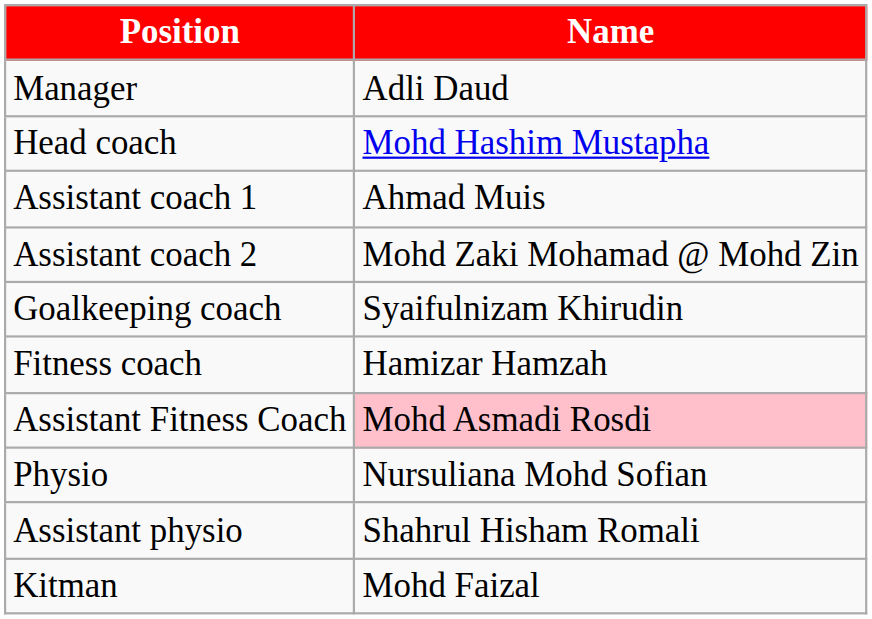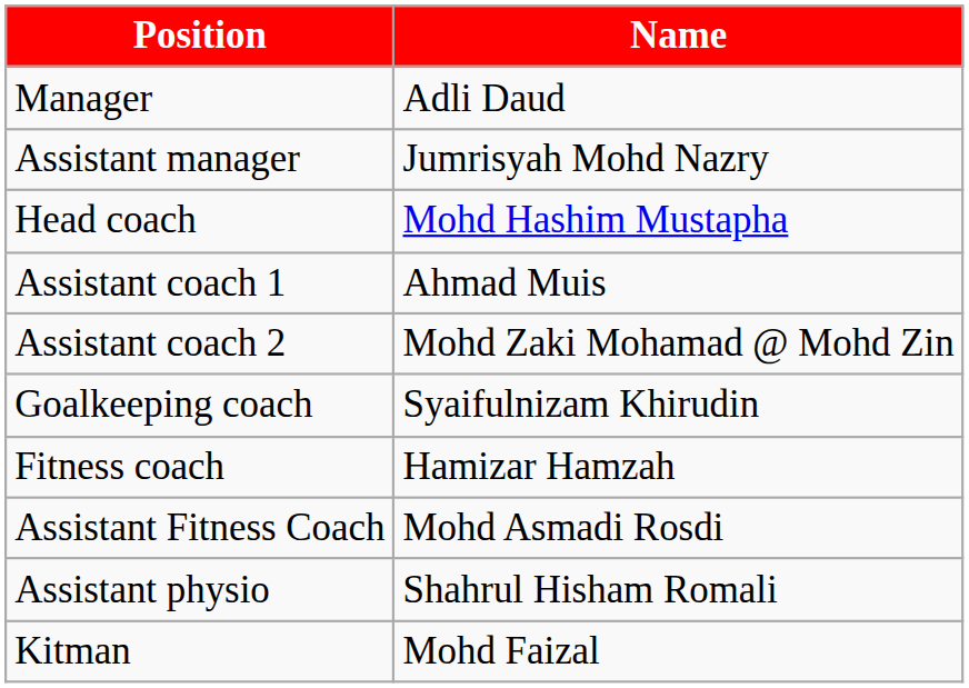+ row: Assistant manager | Jumrisyah Mohd Nazry
Assistant Fitness Coach | Name: pink background -> no background
- row: Physio | Nursuliana Mohd Sofian
